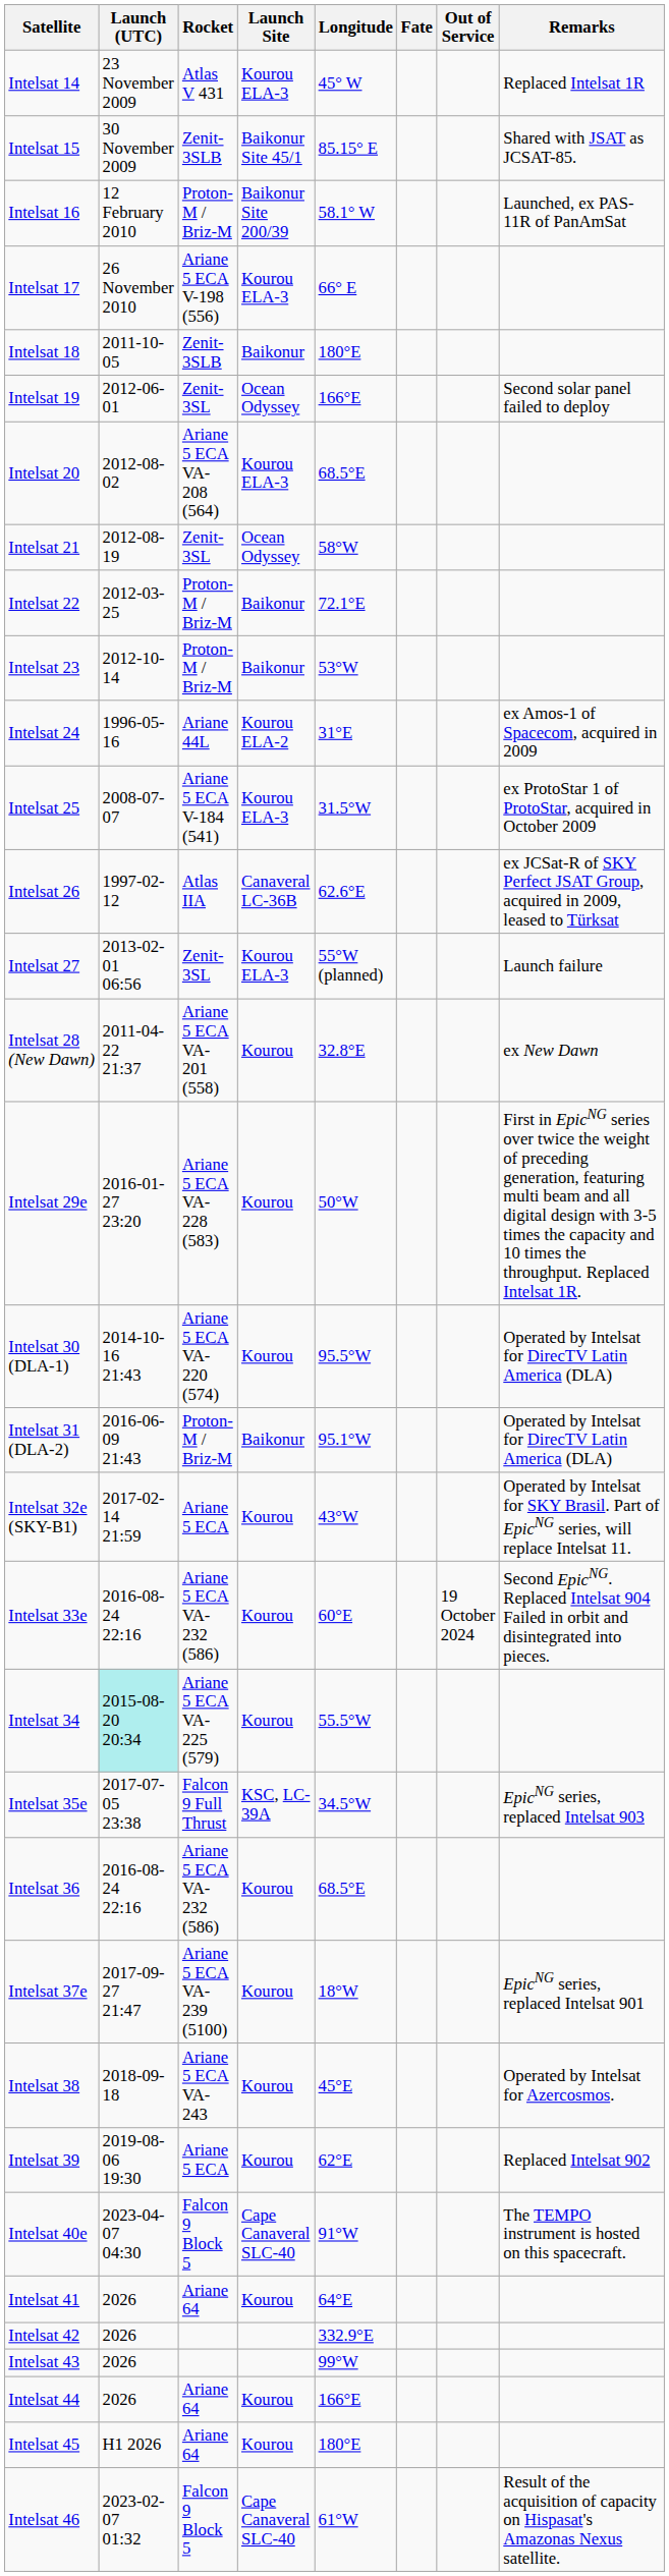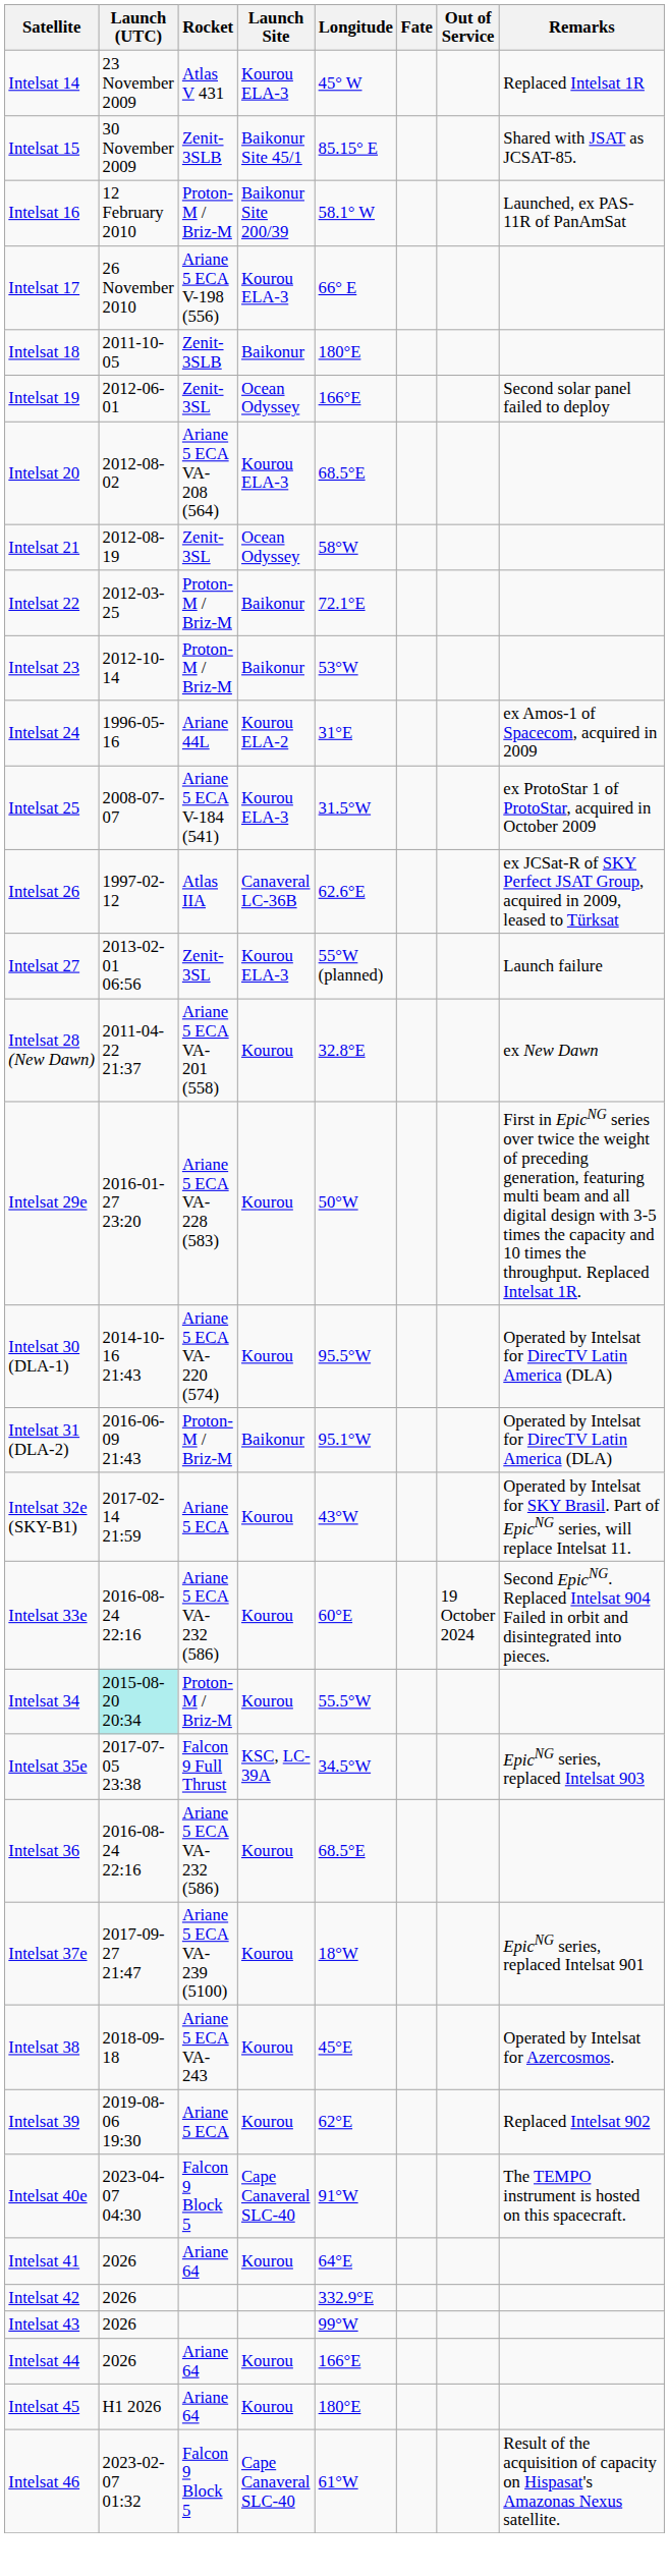Intelsat 34 | Rocket: Ariane 5 ECA VA-225 (579) -> Proton-M / Briz-M
